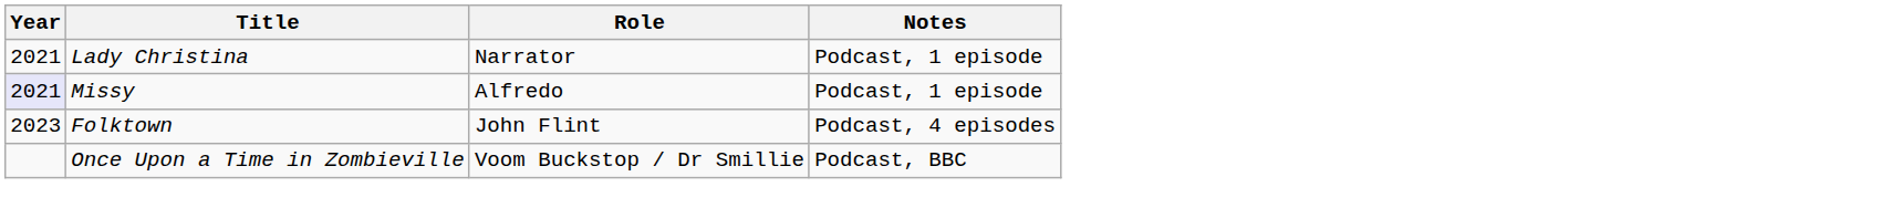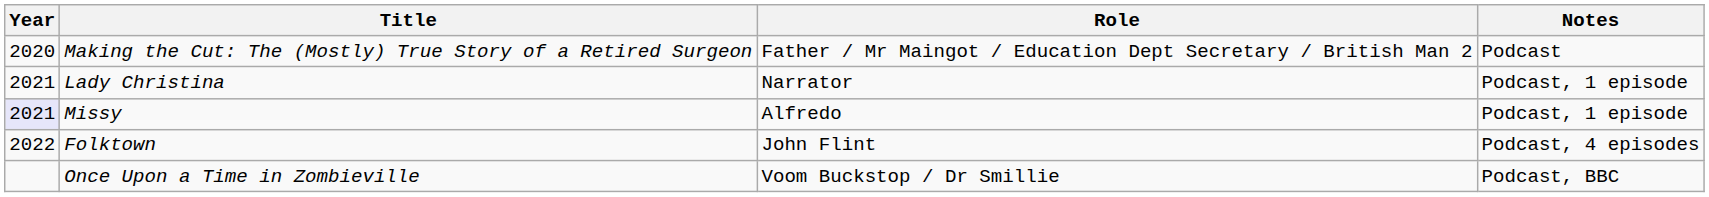+ row: 2020 | Making the Cut: The (Mostly) True Story of a Retired Surgeon | Father / Mr Maingot / Education Dept Secretary / British Man 2 | Podcast
Folktown | Year: 2023 -> 2022
